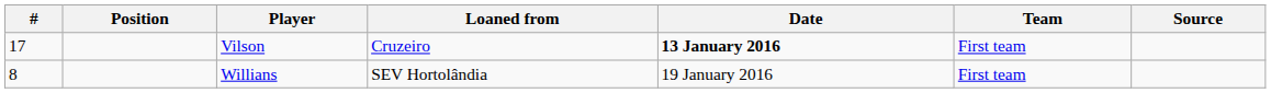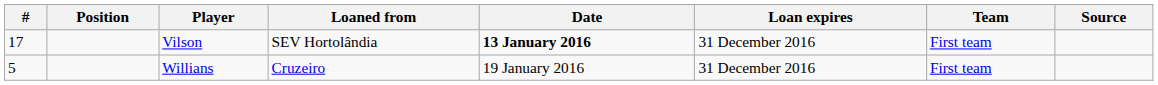+ column: Loan expires | 31 December 2016 | 31 December 2016
Vilson | Loaned from: Cruzeiro -> SEV Hortolândia
Willians | #: 8 -> 5
Willians | Loaned from: SEV Hortolândia -> Cruzeiro
